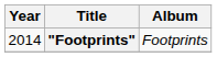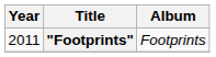"Footprints" | Year: 2014 -> 2011
